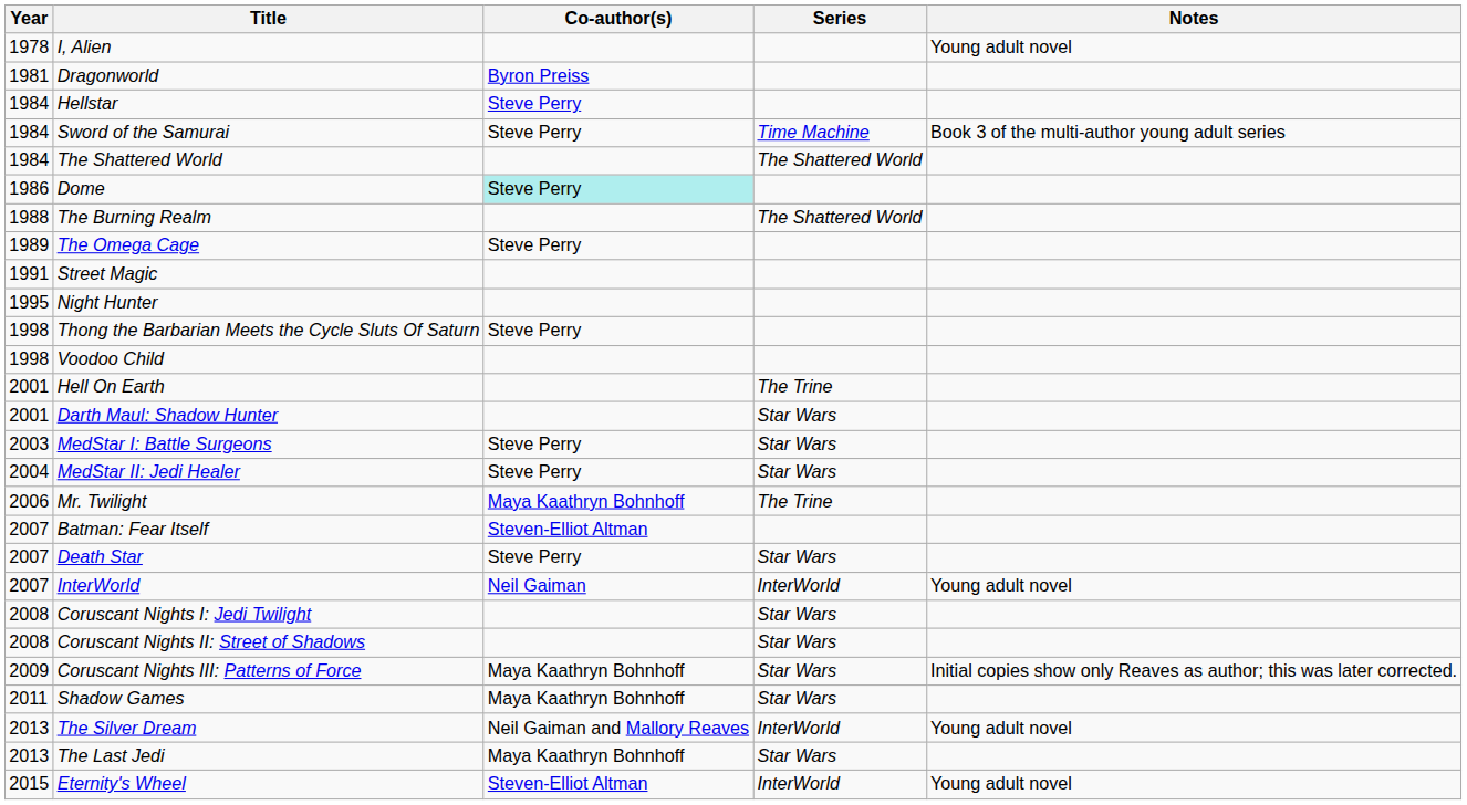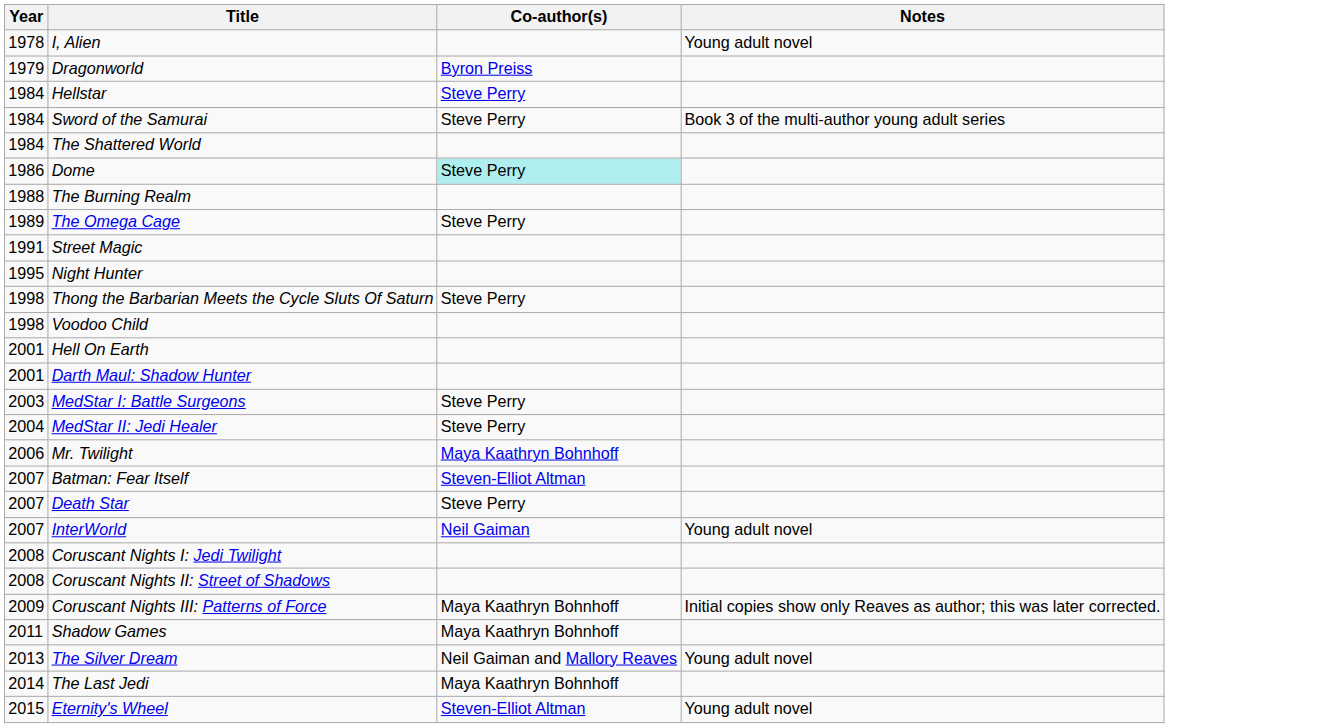- column: Series | Time Machine | The Shattered World | The Shattered World | The Trine | Star Wars | Star Wars | Star Wars | The Trine | Star Wars | InterWorld | Star Wars | Star Wars | Star Wars | Star Wars | InterWorld | Star Wars | InterWorld
Dragonworld | Year: 1981 -> 1979
The Last Jedi | Year: 2013 -> 2014
